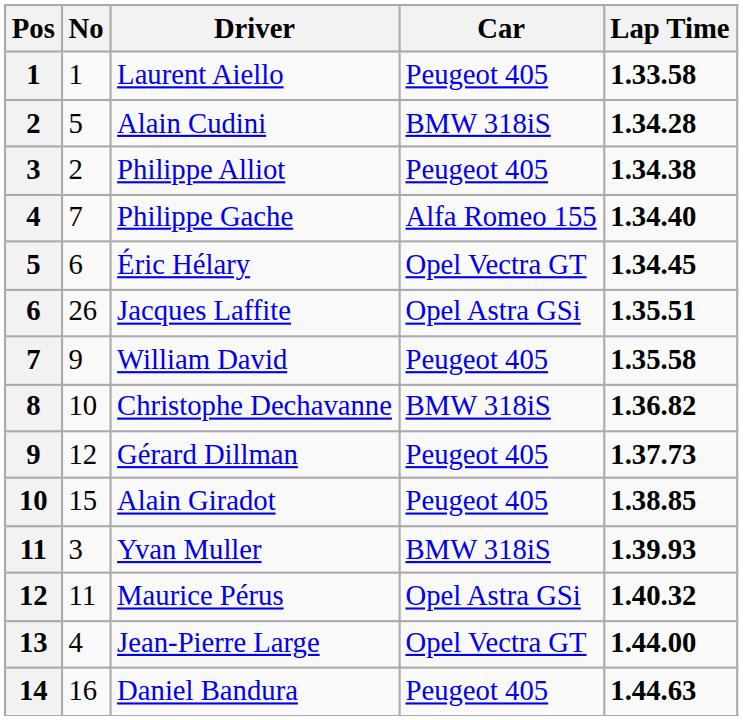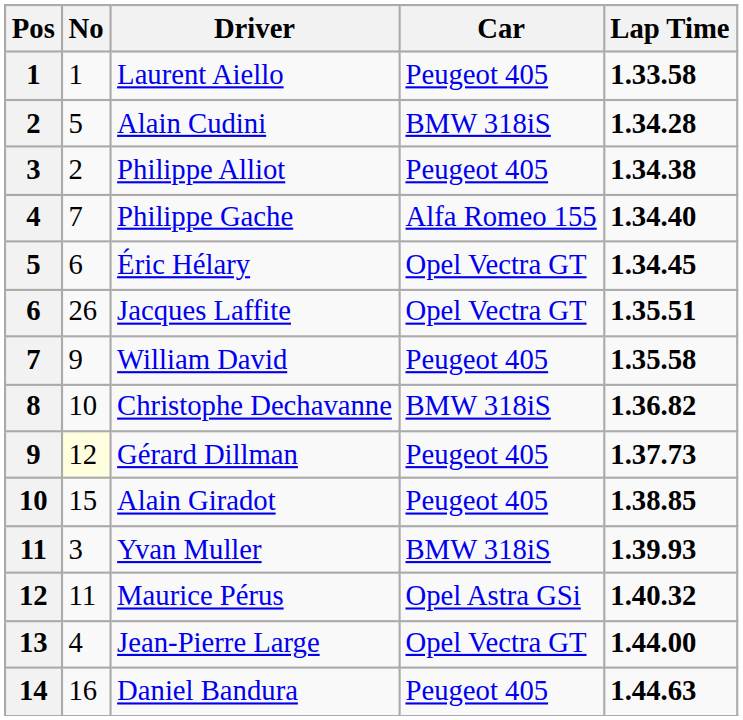Jacques Laffite | Car: Opel Astra GSi -> Opel Vectra GT
Gérard Dillman | No: no background -> lightyellow background
